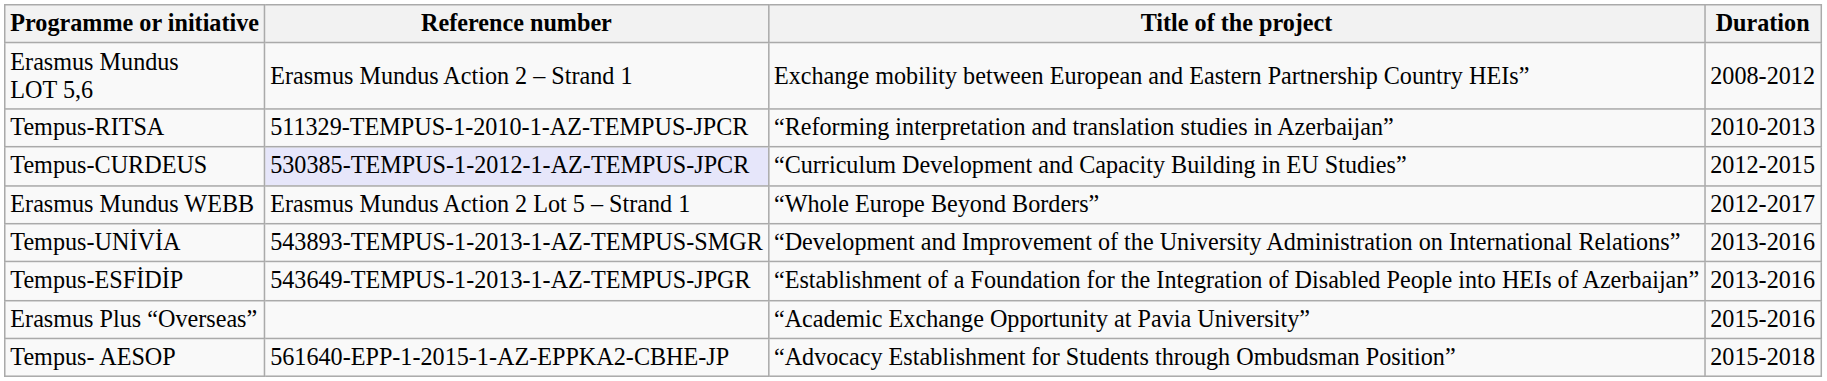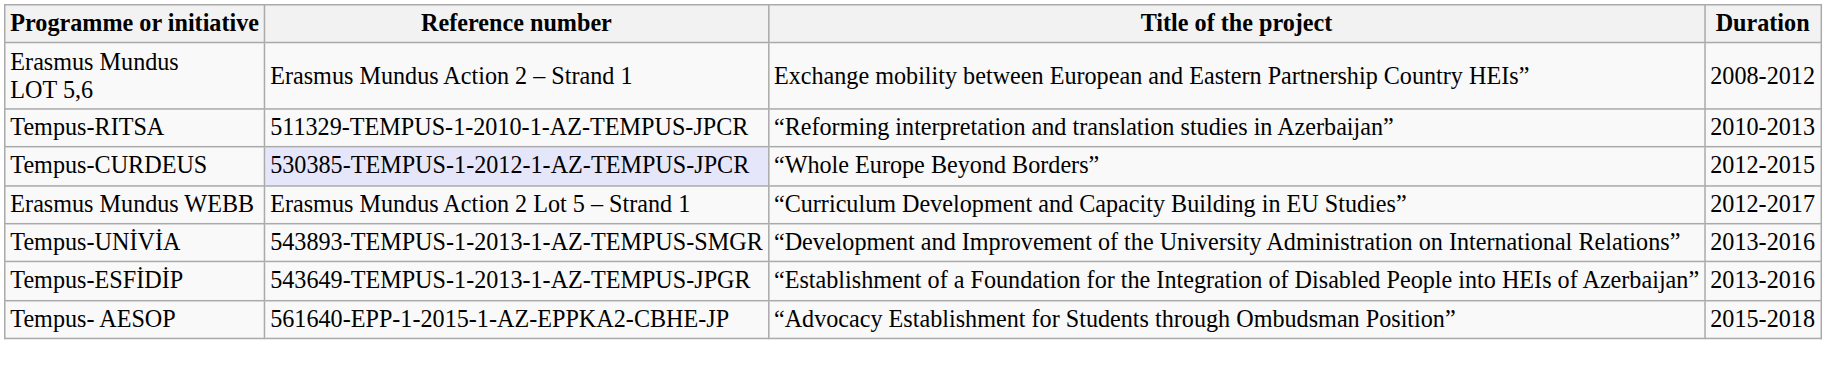Tempus-CURDEUS | Title of the project: “Curriculum Development and Capacity Building in EU Studies” -> “Whole Europe Beyond Borders”
Erasmus Mundus WEBB | Title of the project: “Whole Europe Beyond Borders” -> “Curriculum Development and Capacity Building in EU Studies”
- row: Erasmus Plus “Overseas” | “Academic Exchange Opportunity at Pavia University” | 2015-2016
